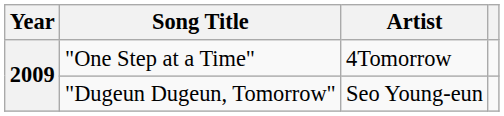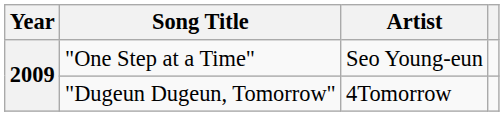"One Step at a Time" | Artist: 4Tomorrow -> Seo Young-eun
"Dugeun Dugeun, Tomorrow" | Artist: Seo Young-eun -> 4Tomorrow
